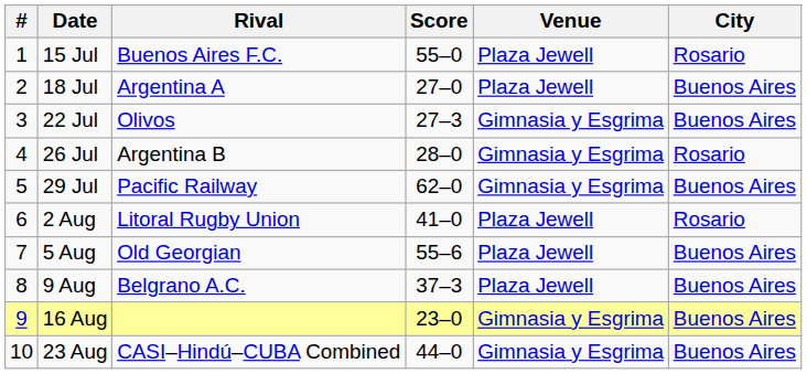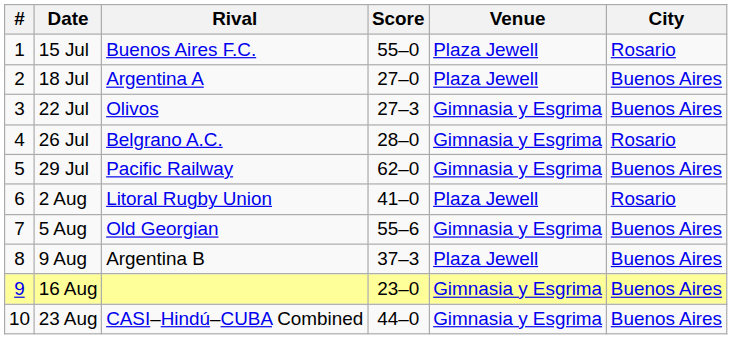26 Jul | Rival: Argentina B -> Belgrano A.C.
5 Aug | Venue: Plaza Jewell -> Gimnasia y Esgrima
9 Aug | Rival: Belgrano A.C. -> Argentina B
